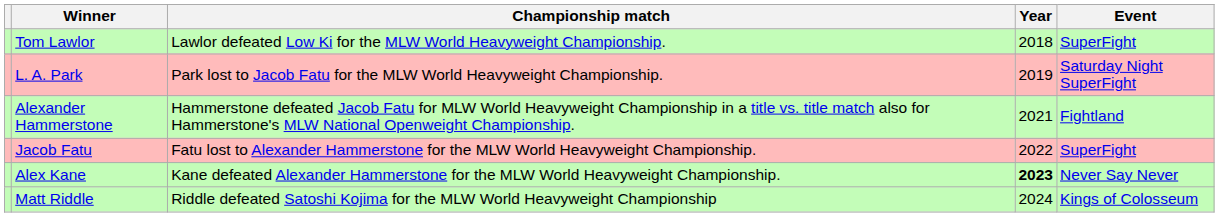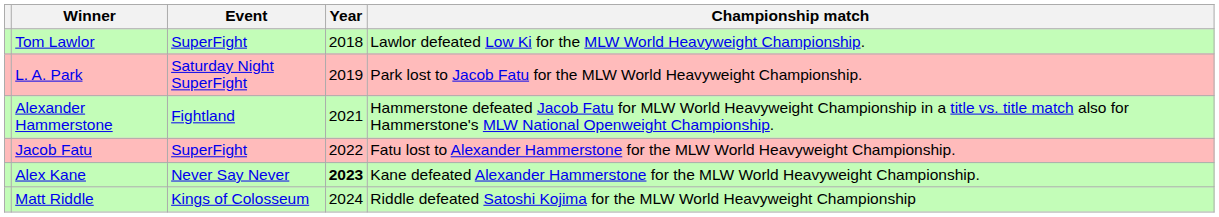columns swapped: Event <-> Championship match
